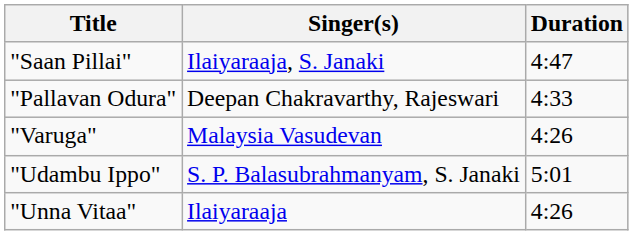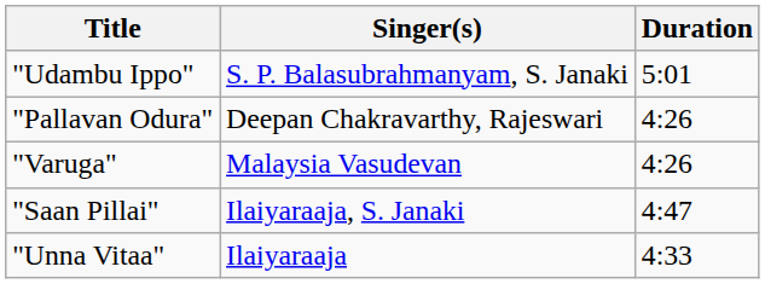rows swapped: "Saan Pillai" <-> "Udambu Ippo"
"Pallavan Odura" | Duration: 4:33 -> 4:26
"Unna Vitaa" | Duration: 4:26 -> 4:33
